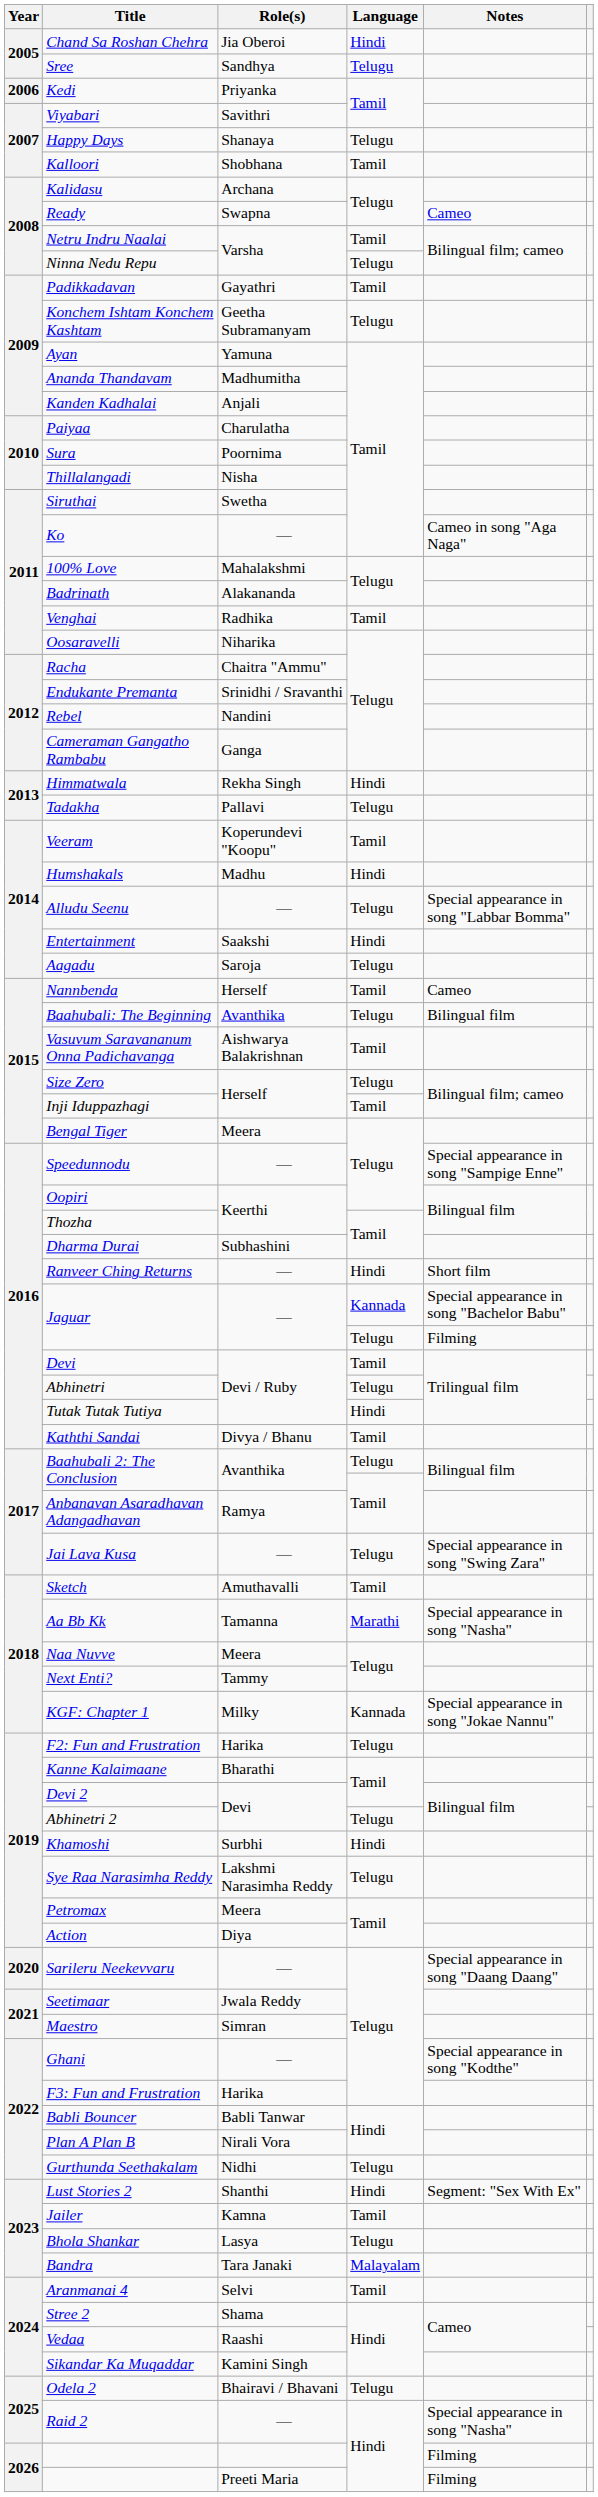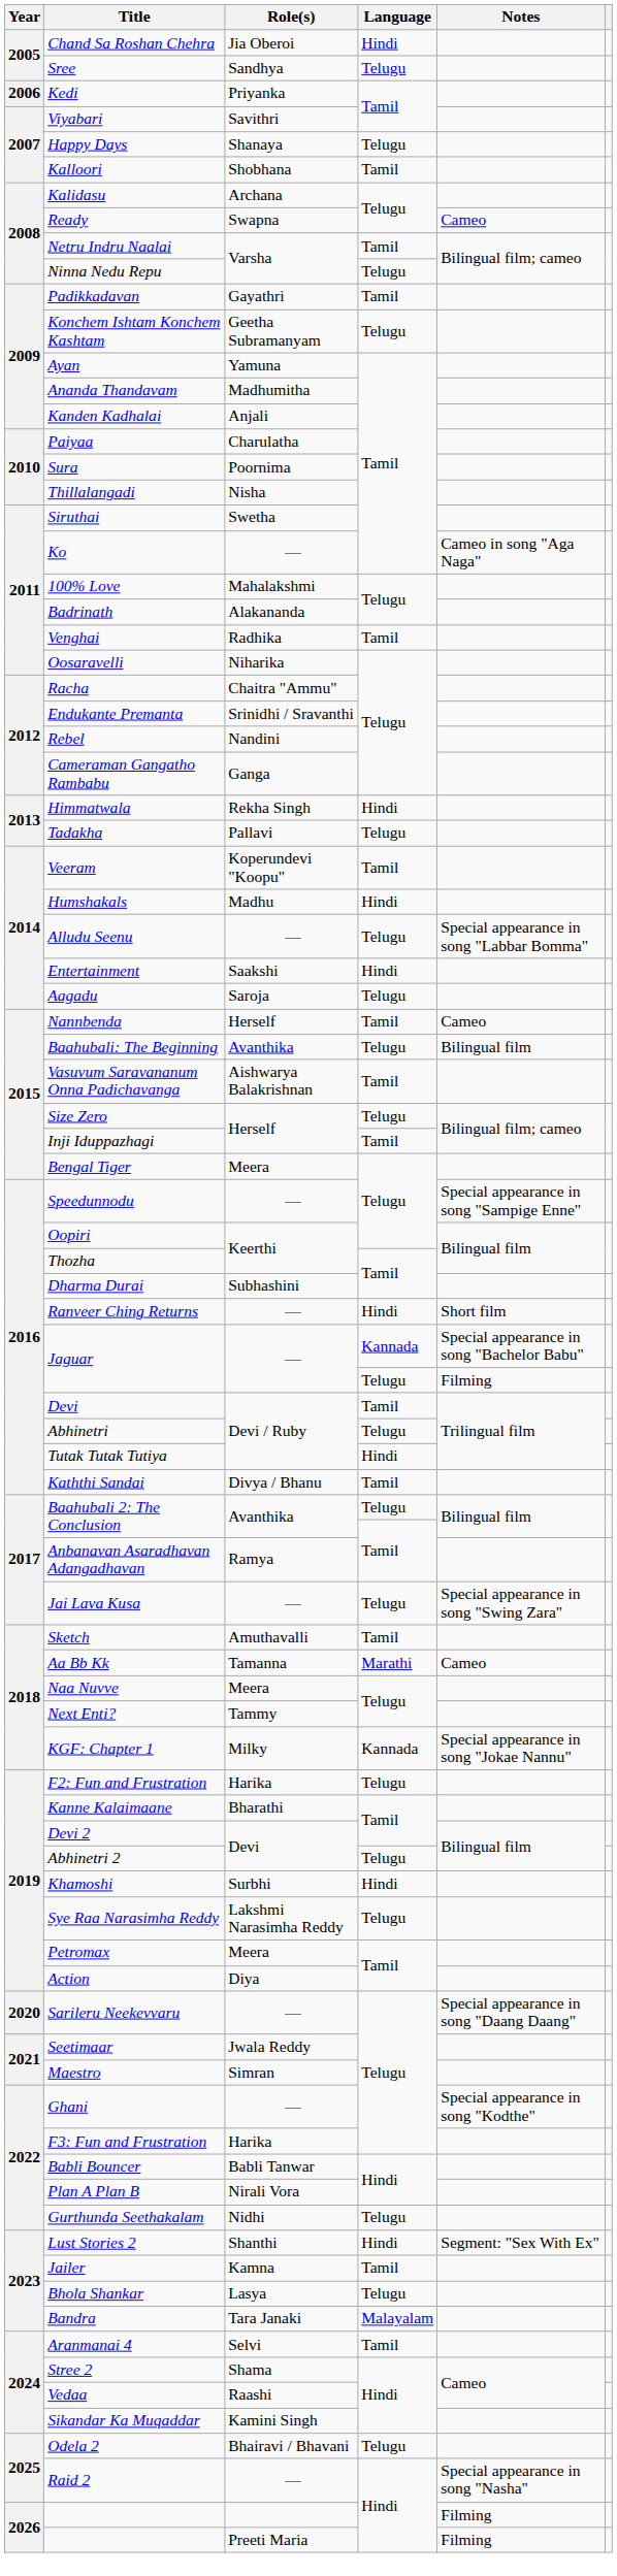Aa Bb Kk | Notes: Special appearance in song "Nasha" -> Cameo
